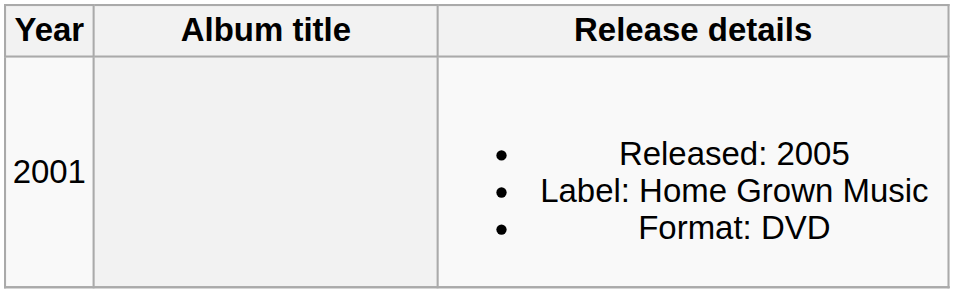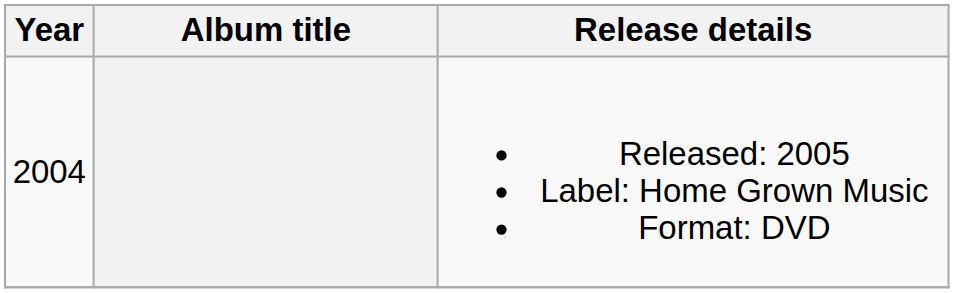Released: 2005 Label: Home Grown Music Format: DVD | Year: 2001 -> 2004
